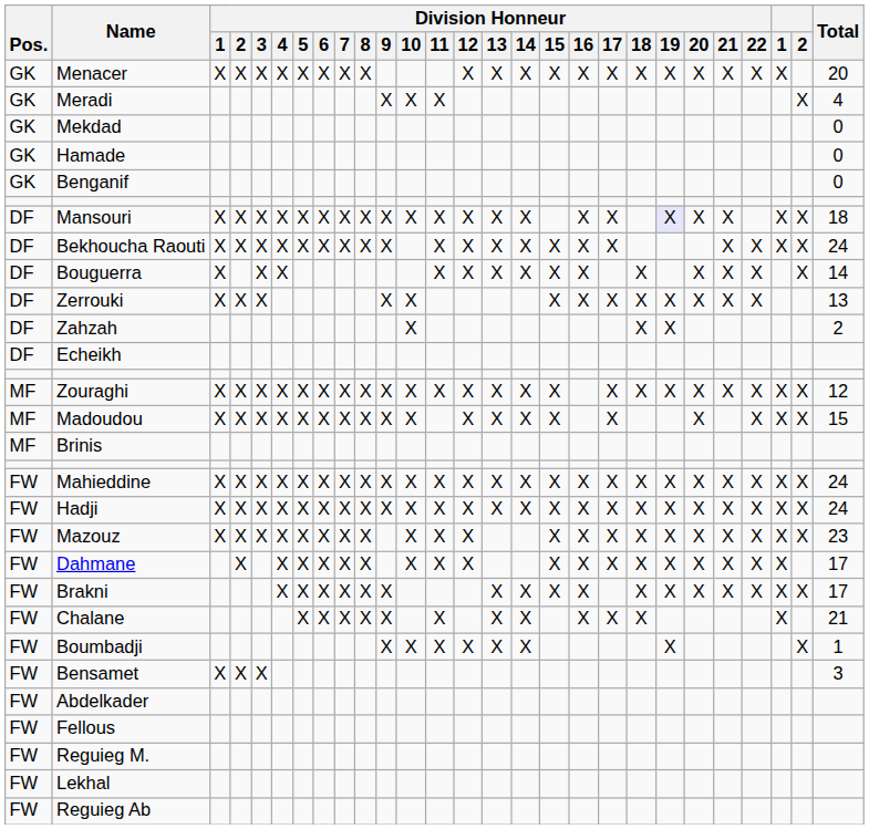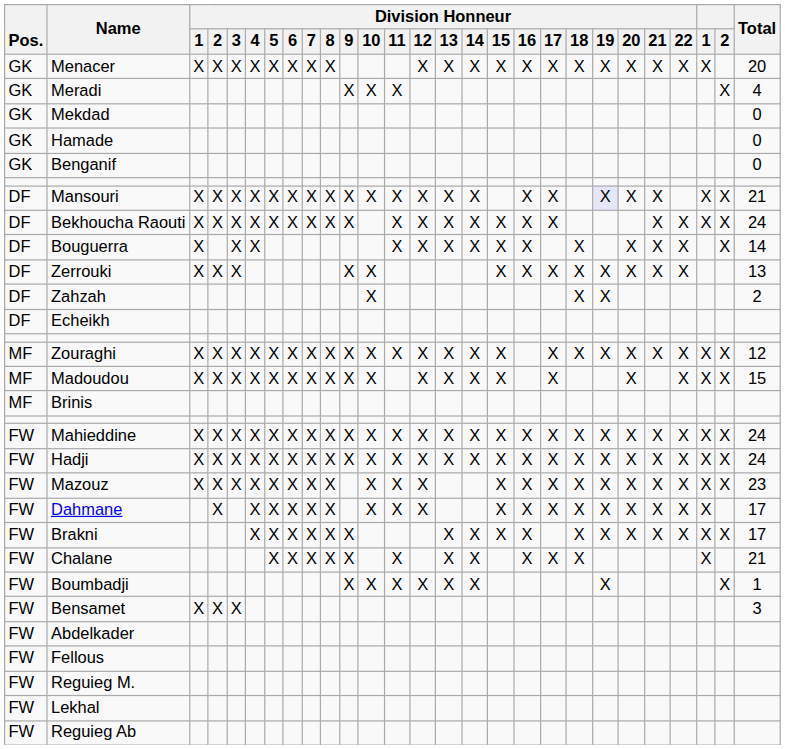Mansouri | Total: 18 -> 21
